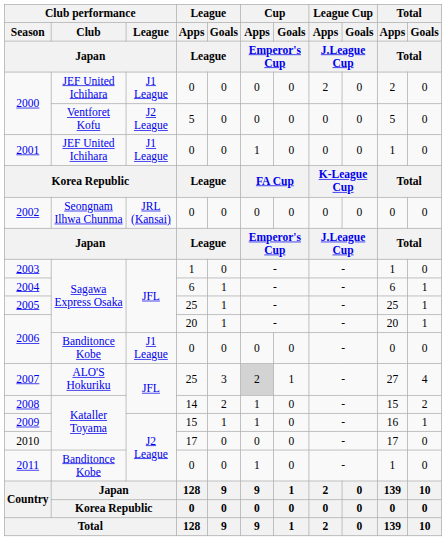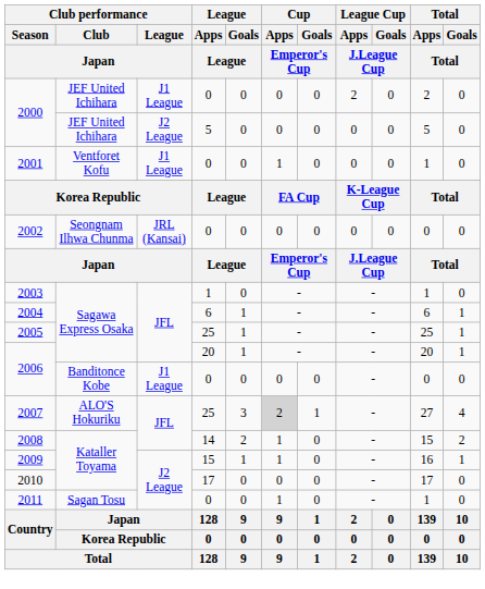2000 / 5 | Club performance / Club / Japan: Ventforet Kofu -> JEF United Ichihara
2001 | Club performance / Club / Japan: JEF United Ichihara -> Ventforet Kofu
2011 | Club performance / Club / Japan: Banditonce Kobe -> Sagan Tosu
